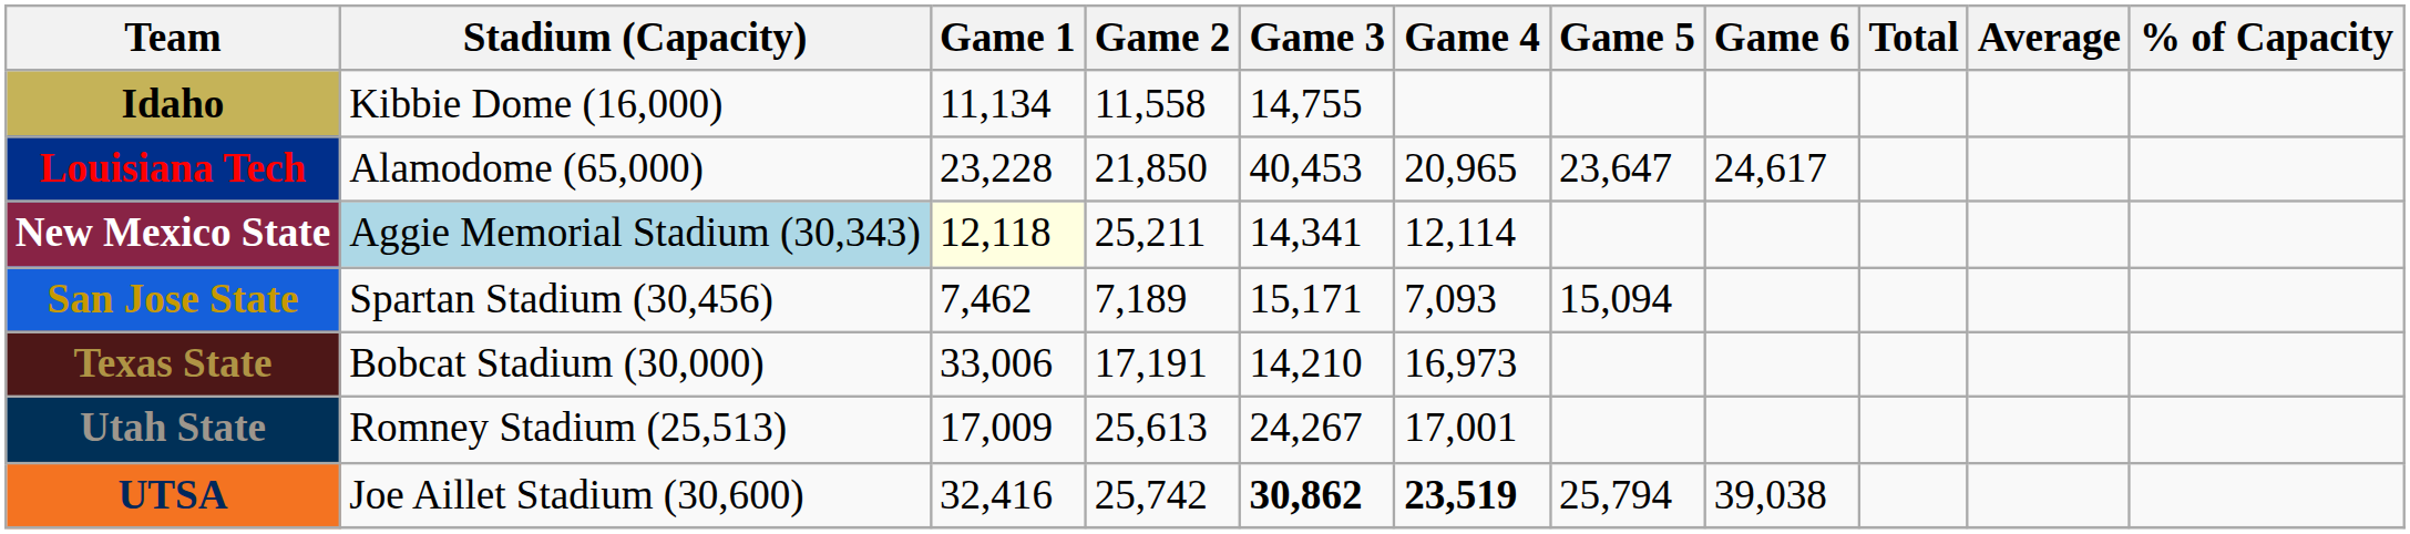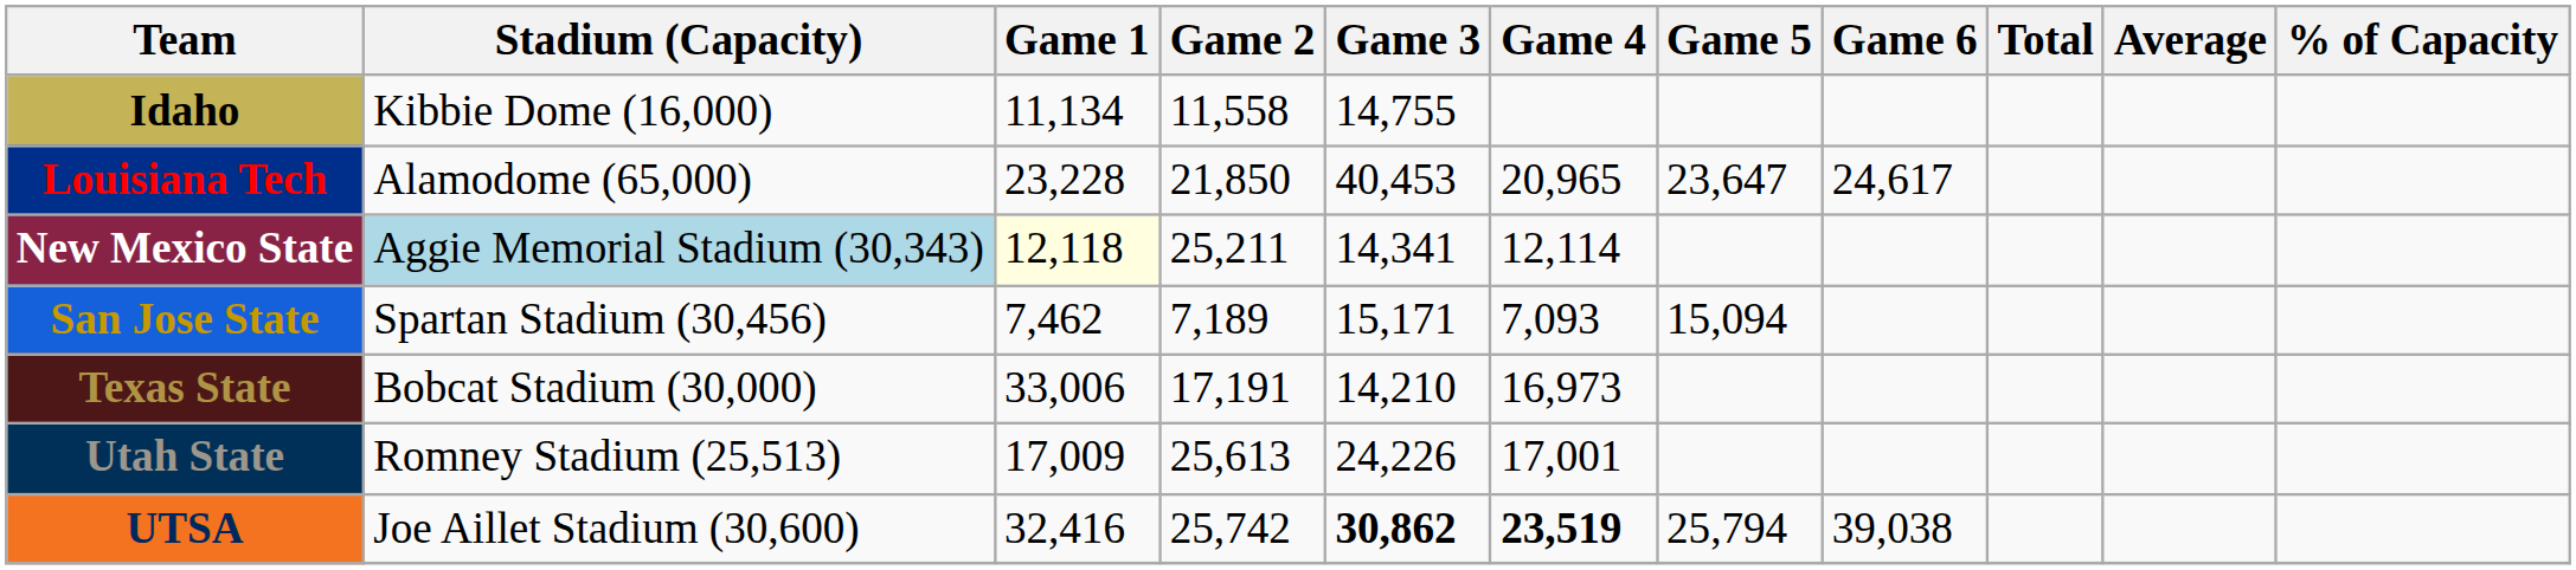Utah State | Game 3: 24,267 -> 24,226
